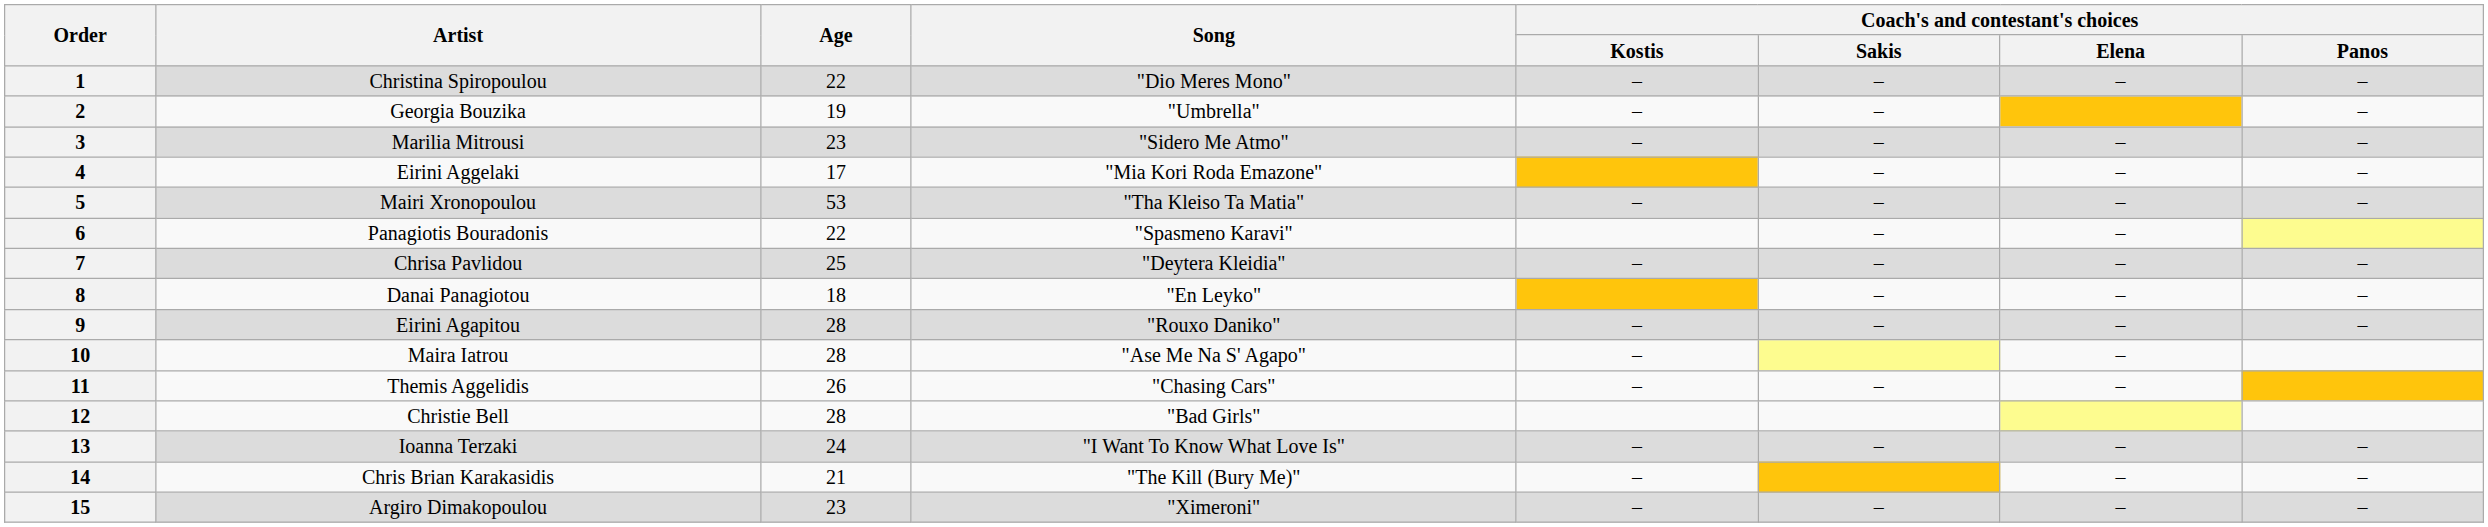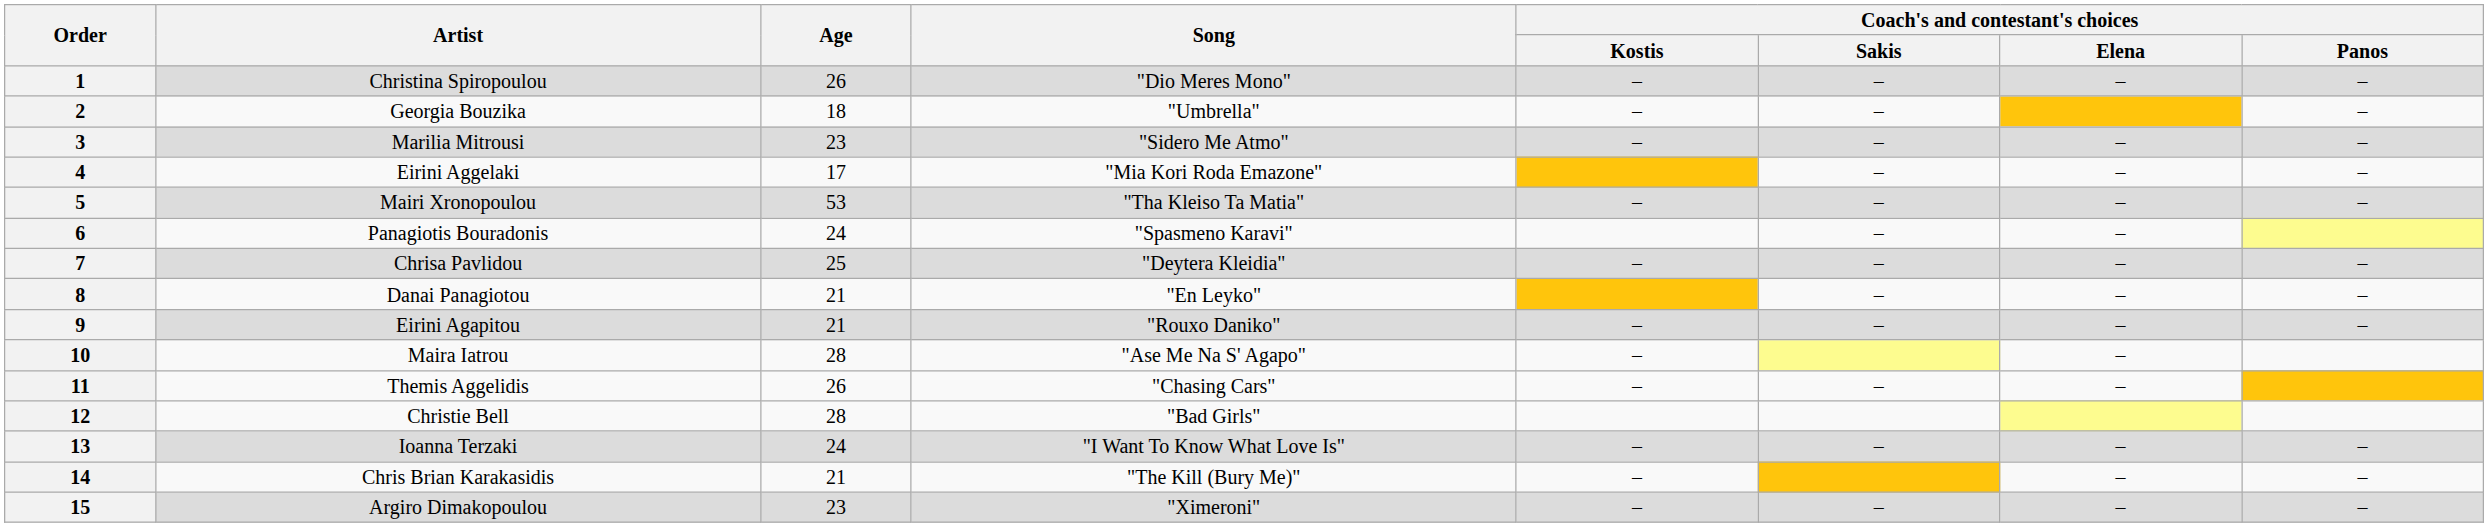1 | Age: 22 -> 26
2 | Age: 19 -> 18
6 | Age: 22 -> 24
8 | Age: 18 -> 21
9 | Age: 28 -> 21
